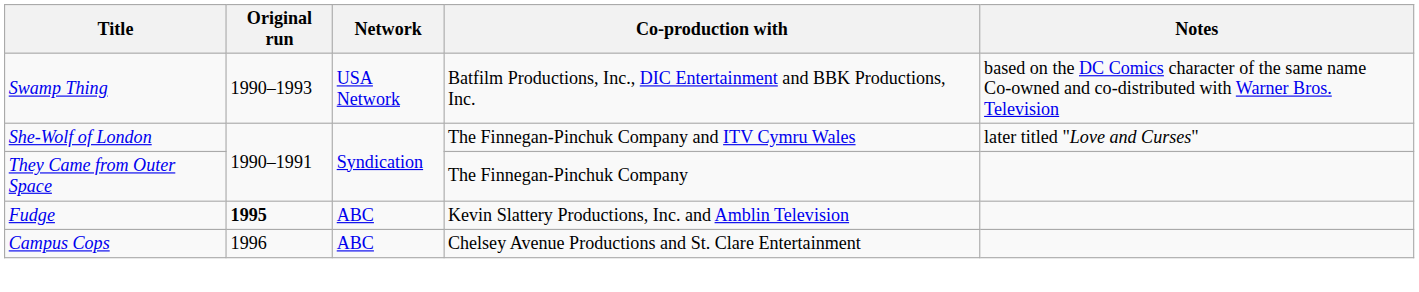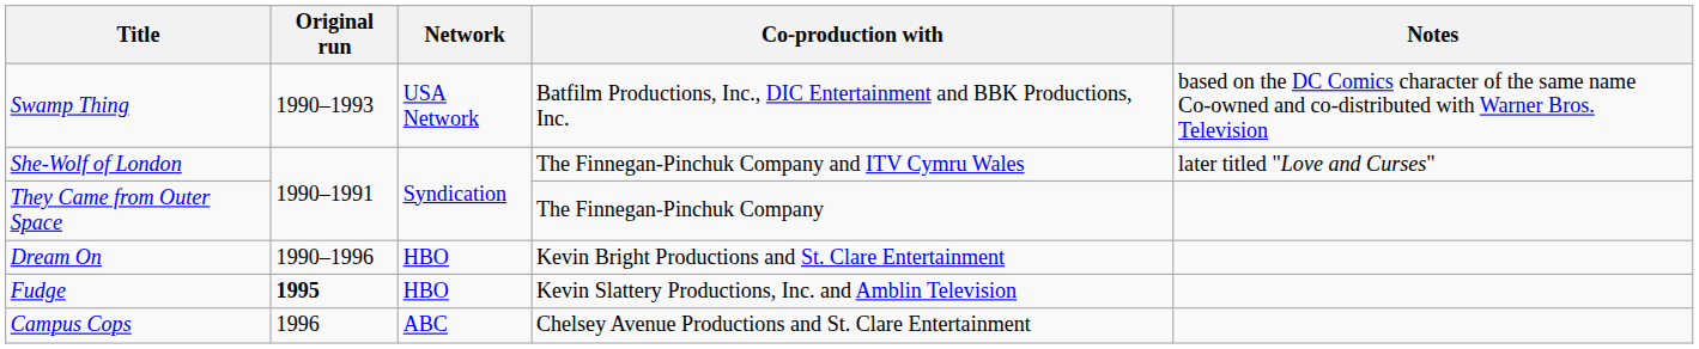+ row: Dream On | 1990–1996 | HBO | Kevin Bright Productions and St. Clare Entertainment
Fudge | Network: ABC -> HBO
